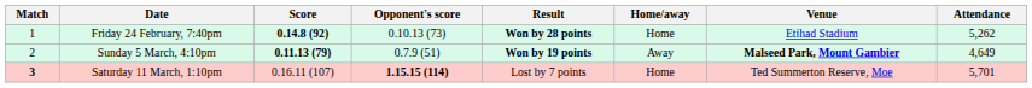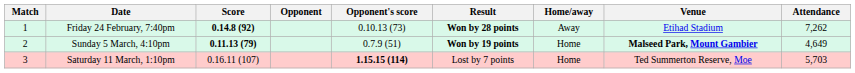+ column: Opponent
Friday 24 February, 7:40pm | Home/away: Home -> Away
Friday 24 February, 7:40pm | Attendance: 5,262 -> 7,262
Sunday 5 March, 4:10pm | Home/away: Away -> Home
Saturday 11 March, 1:10pm | Match: bold -> normal
Saturday 11 March, 1:10pm | Attendance: 5,701 -> 5,703
